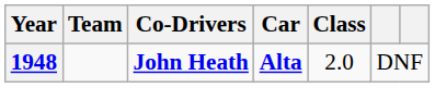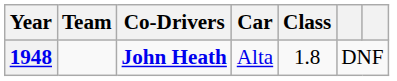1948 | Car: bold -> normal
1948 | Class: 2.0 -> 1.8
